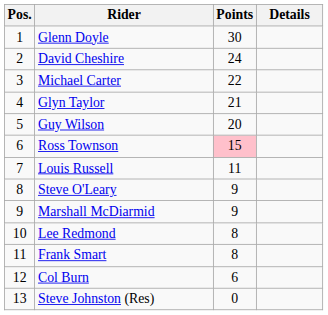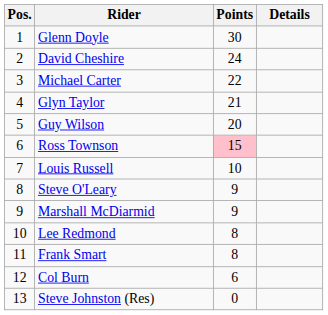Louis Russell | Points: 11 -> 10
